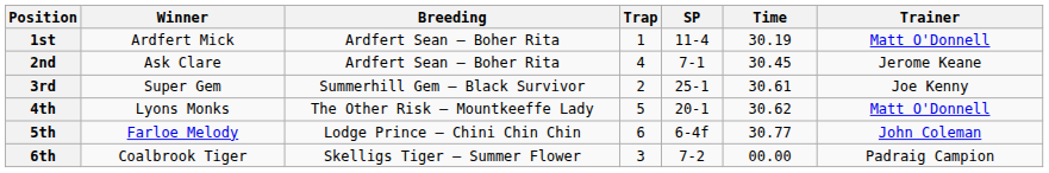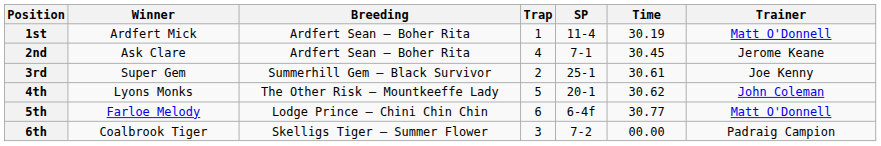4th | Trainer: Matt O'Donnell -> John Coleman
5th | Trainer: John Coleman -> Matt O'Donnell
